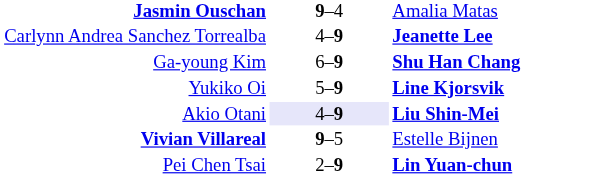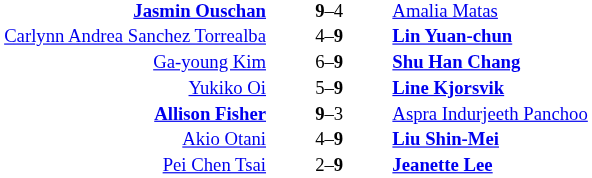Carlynn Andrea Sanchez Torrealba | column 3: Jeanette Lee -> Lin Yuan-chun
+ row: Allison Fisher | 9–3 | Aspra Indurjeeth Panchoo
Akio Otani | column 2: lavender background -> no background
- row: Vivian Villareal | 9–5 | Estelle Bijnen
Pei Chen Tsai | column 3: Lin Yuan-chun -> Jeanette Lee
